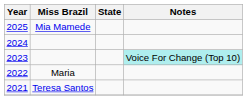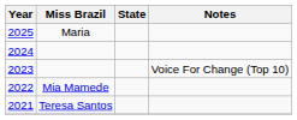2025 | Miss Brazil: Mia Mamede -> Maria
2023 | Notes: paleturquoise background -> no background
2022 | Miss Brazil: Maria -> Mia Mamede
